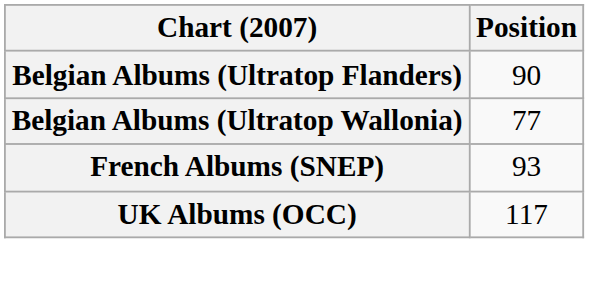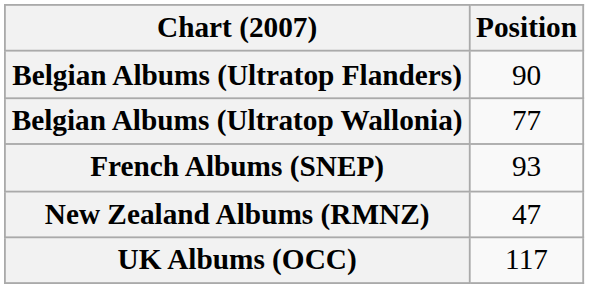+ row: New Zealand Albums (RMNZ) | 47
